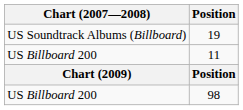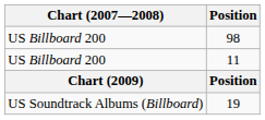rows swapped: 98 <-> 19
